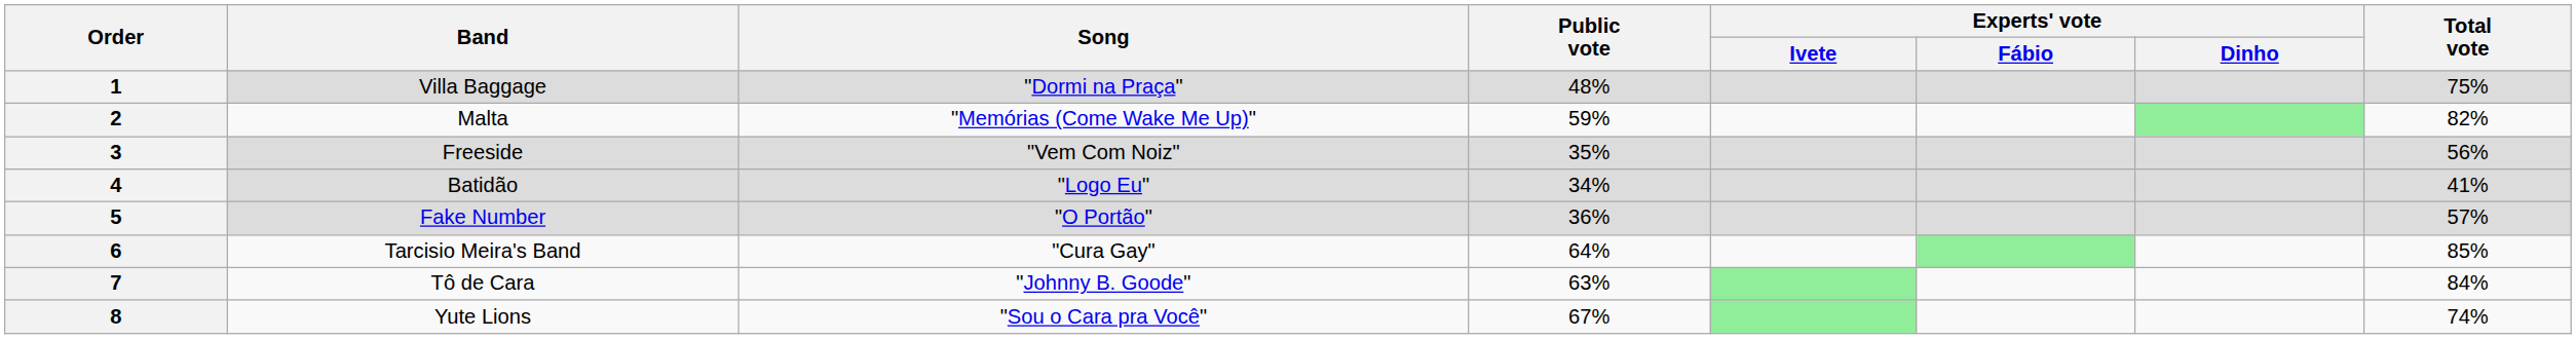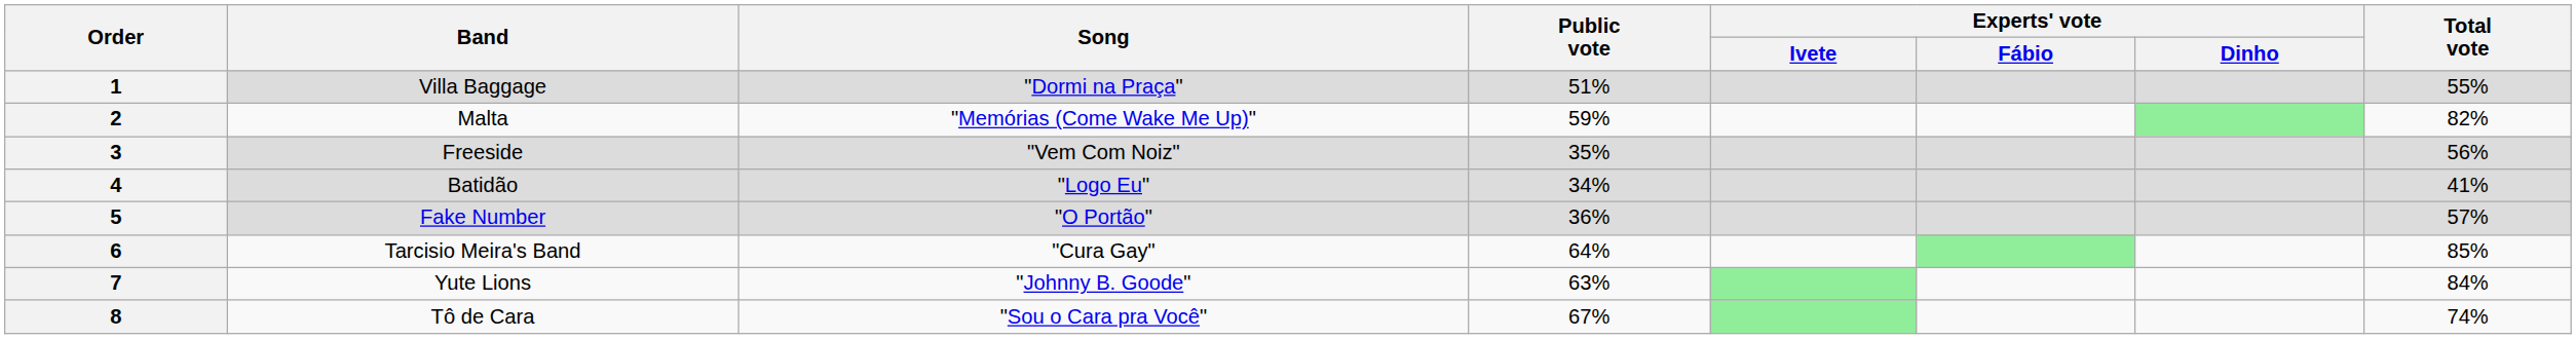1 | Public vote: 48% -> 51%
1 | Total vote: 75% -> 55%
7 | Band: Tô de Cara -> Yute Lions
8 | Band: Yute Lions -> Tô de Cara
